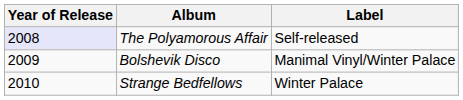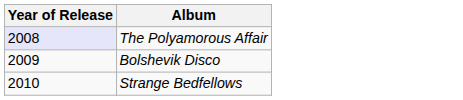- column: Label | Self-released | Manimal Vinyl/Winter Palace | Winter Palace
